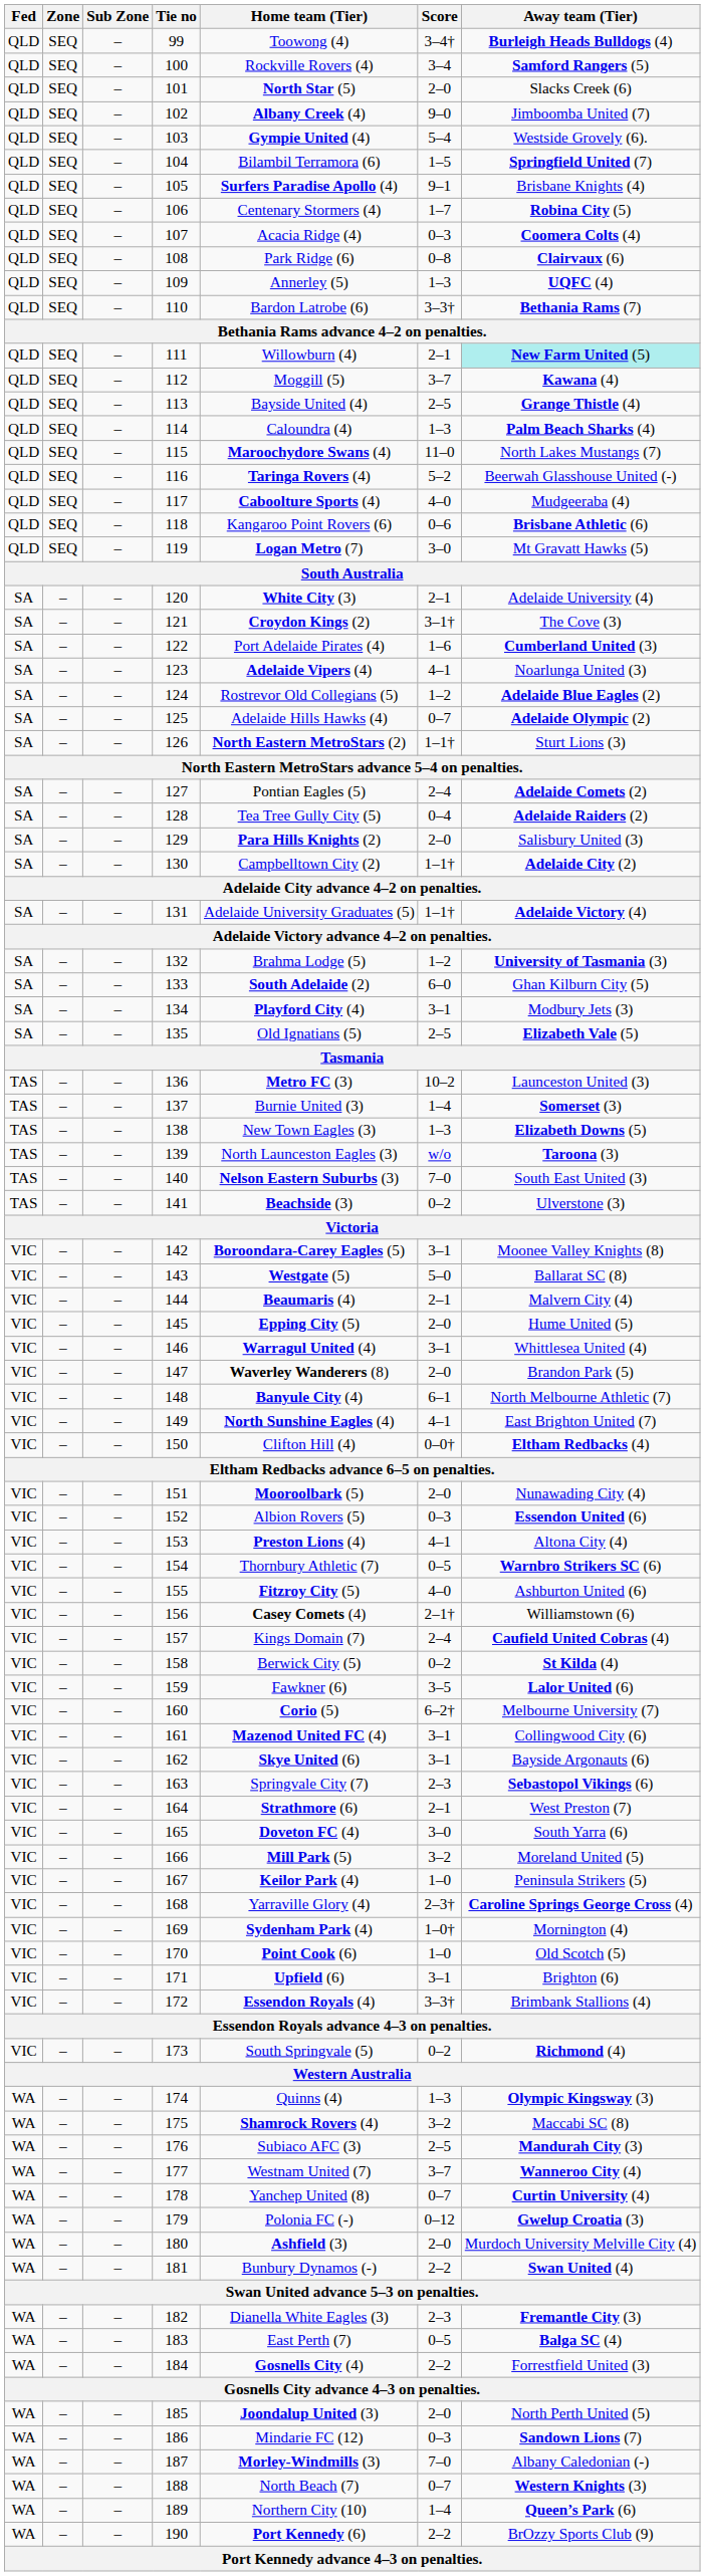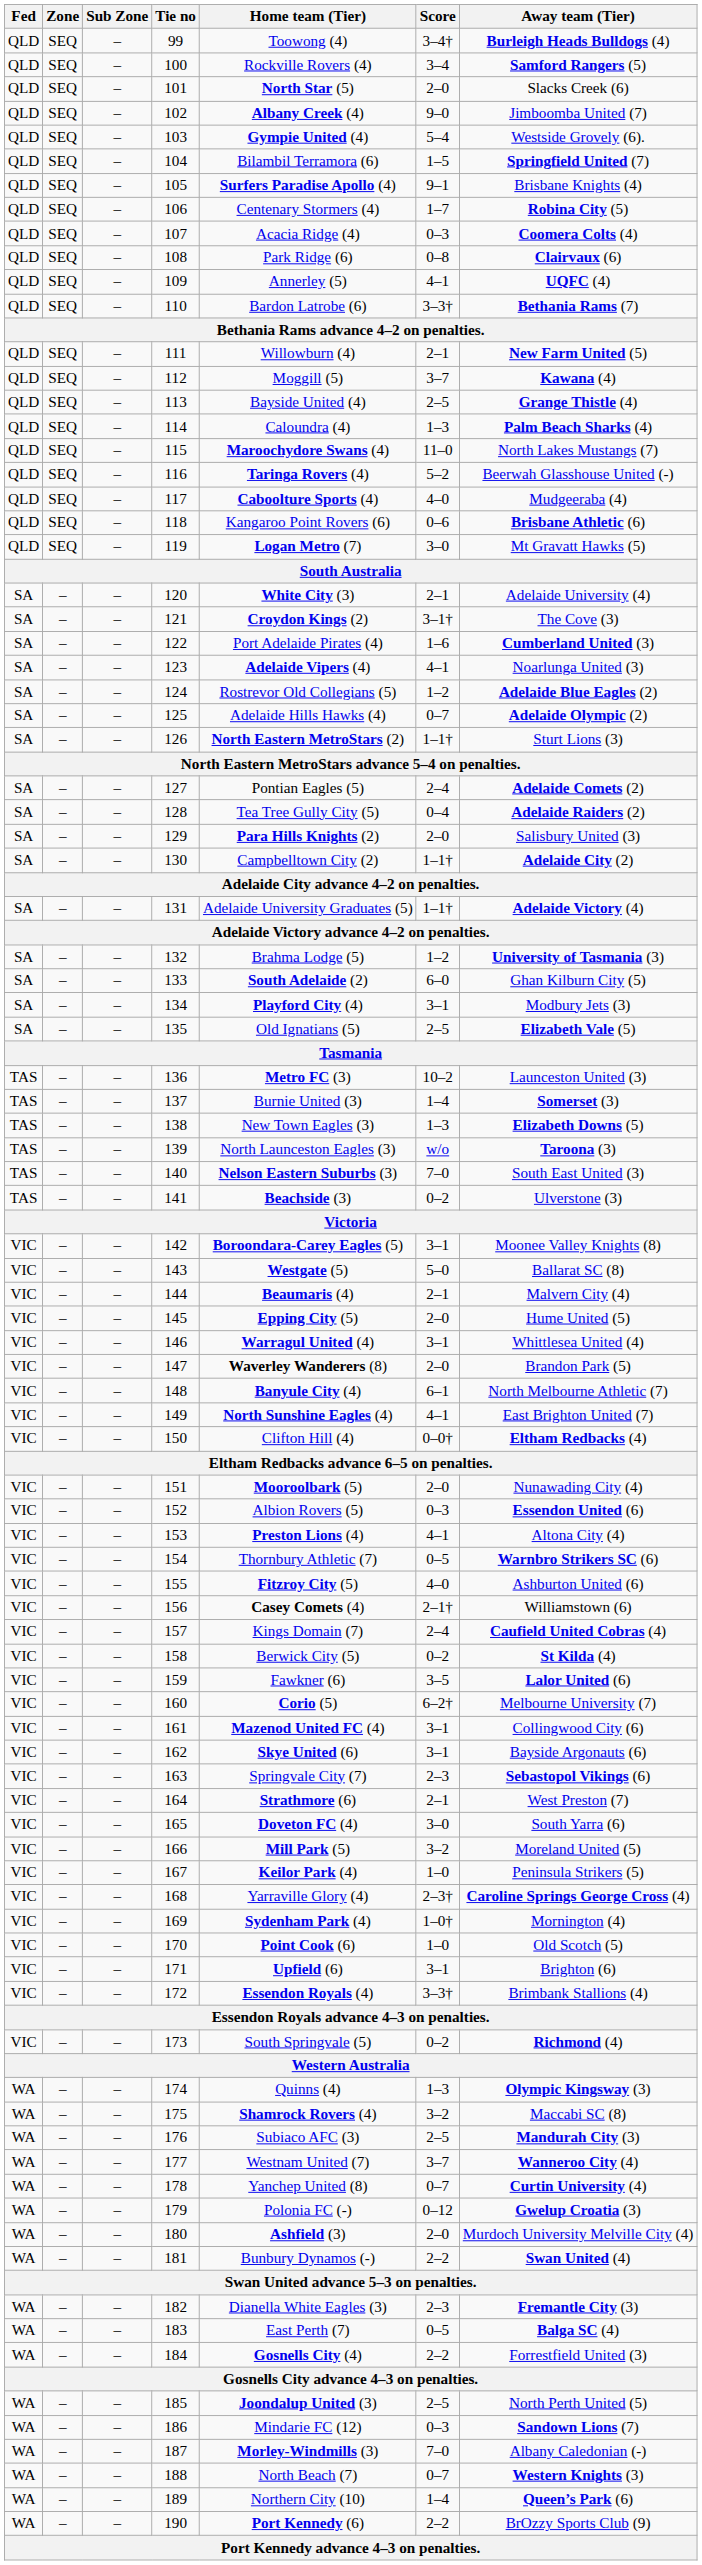109 | Score: 1–3 -> 4–1
111 | Away team (Tier): paleturquoise background -> no background
185 | Score: 2–0 -> 2–5
